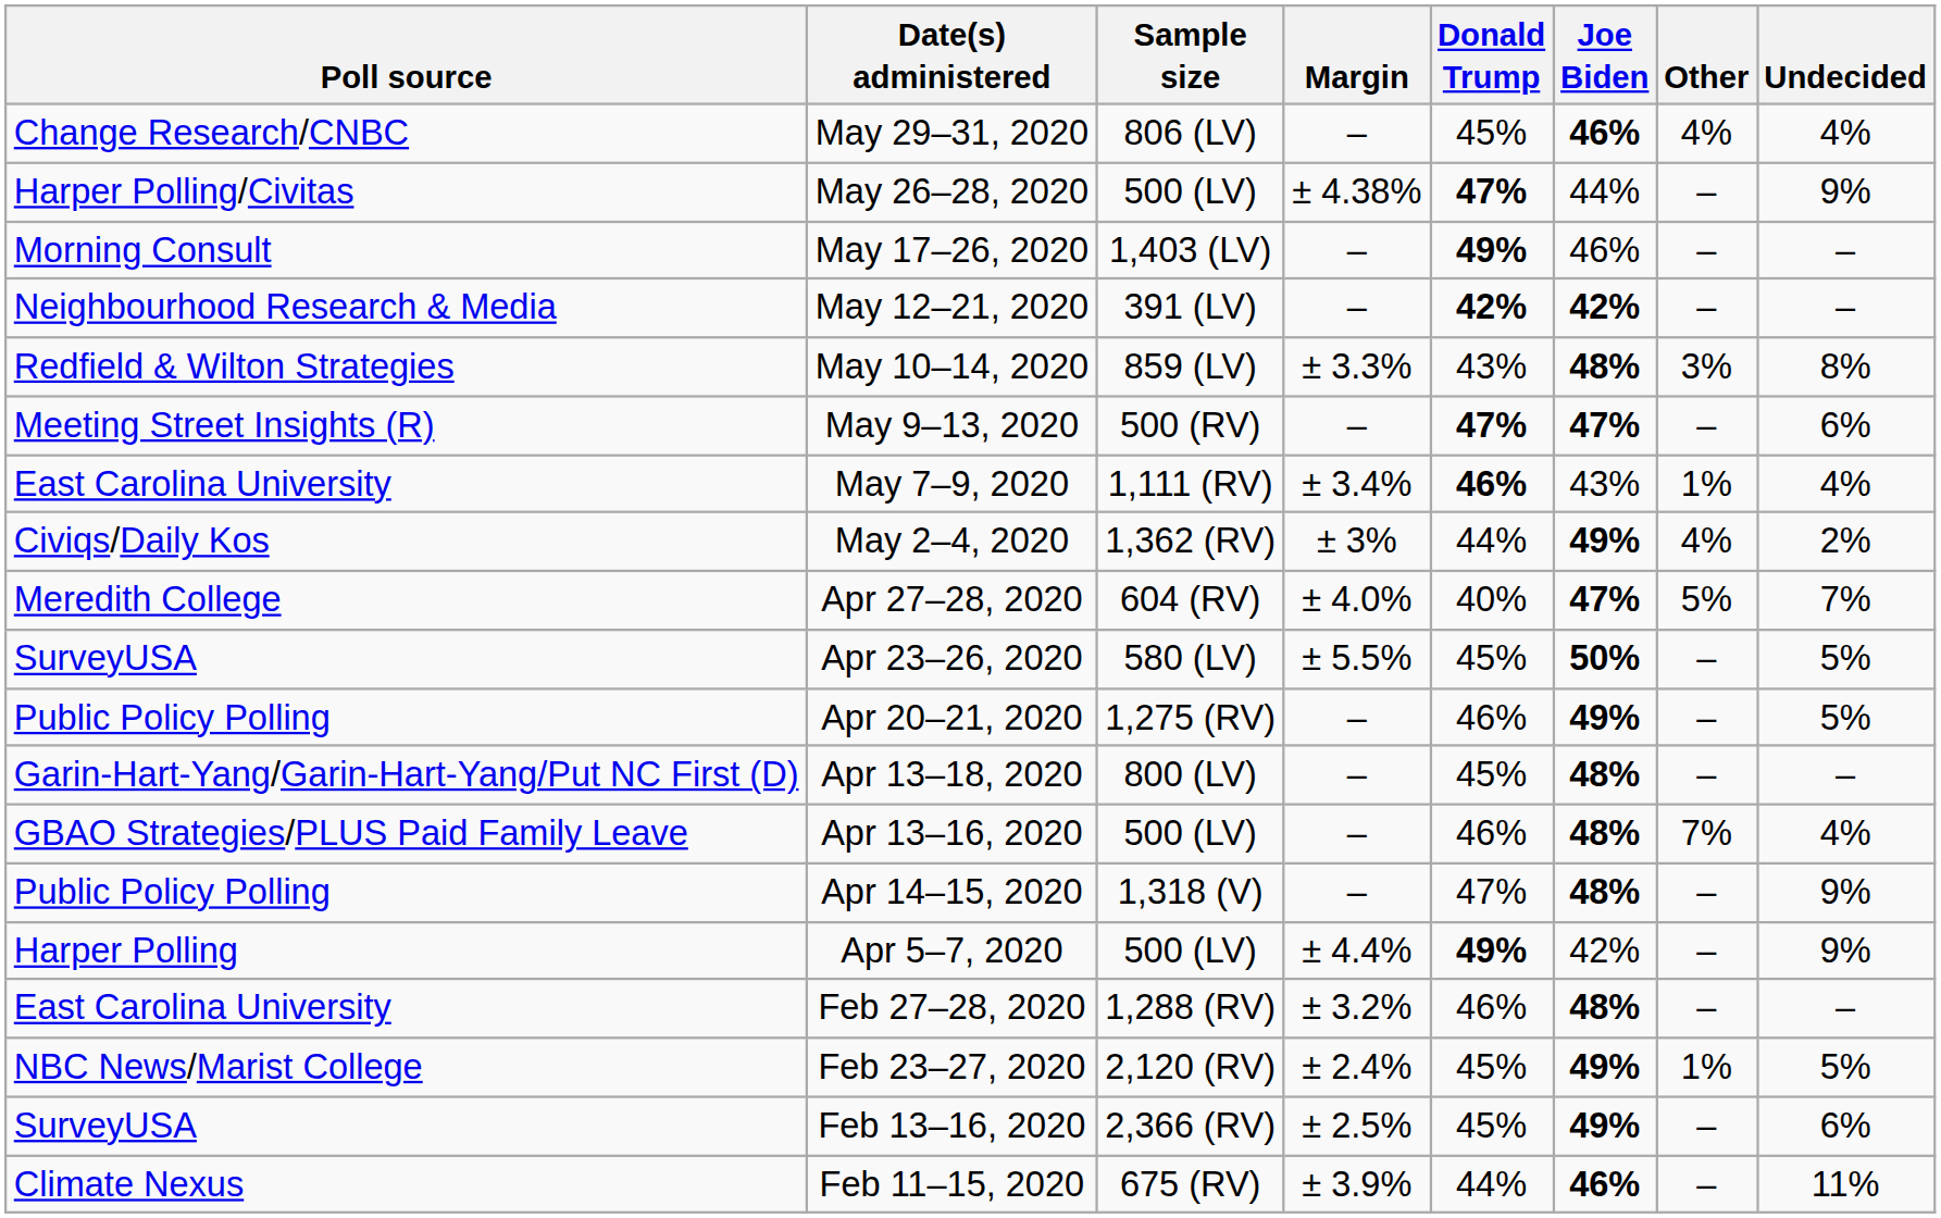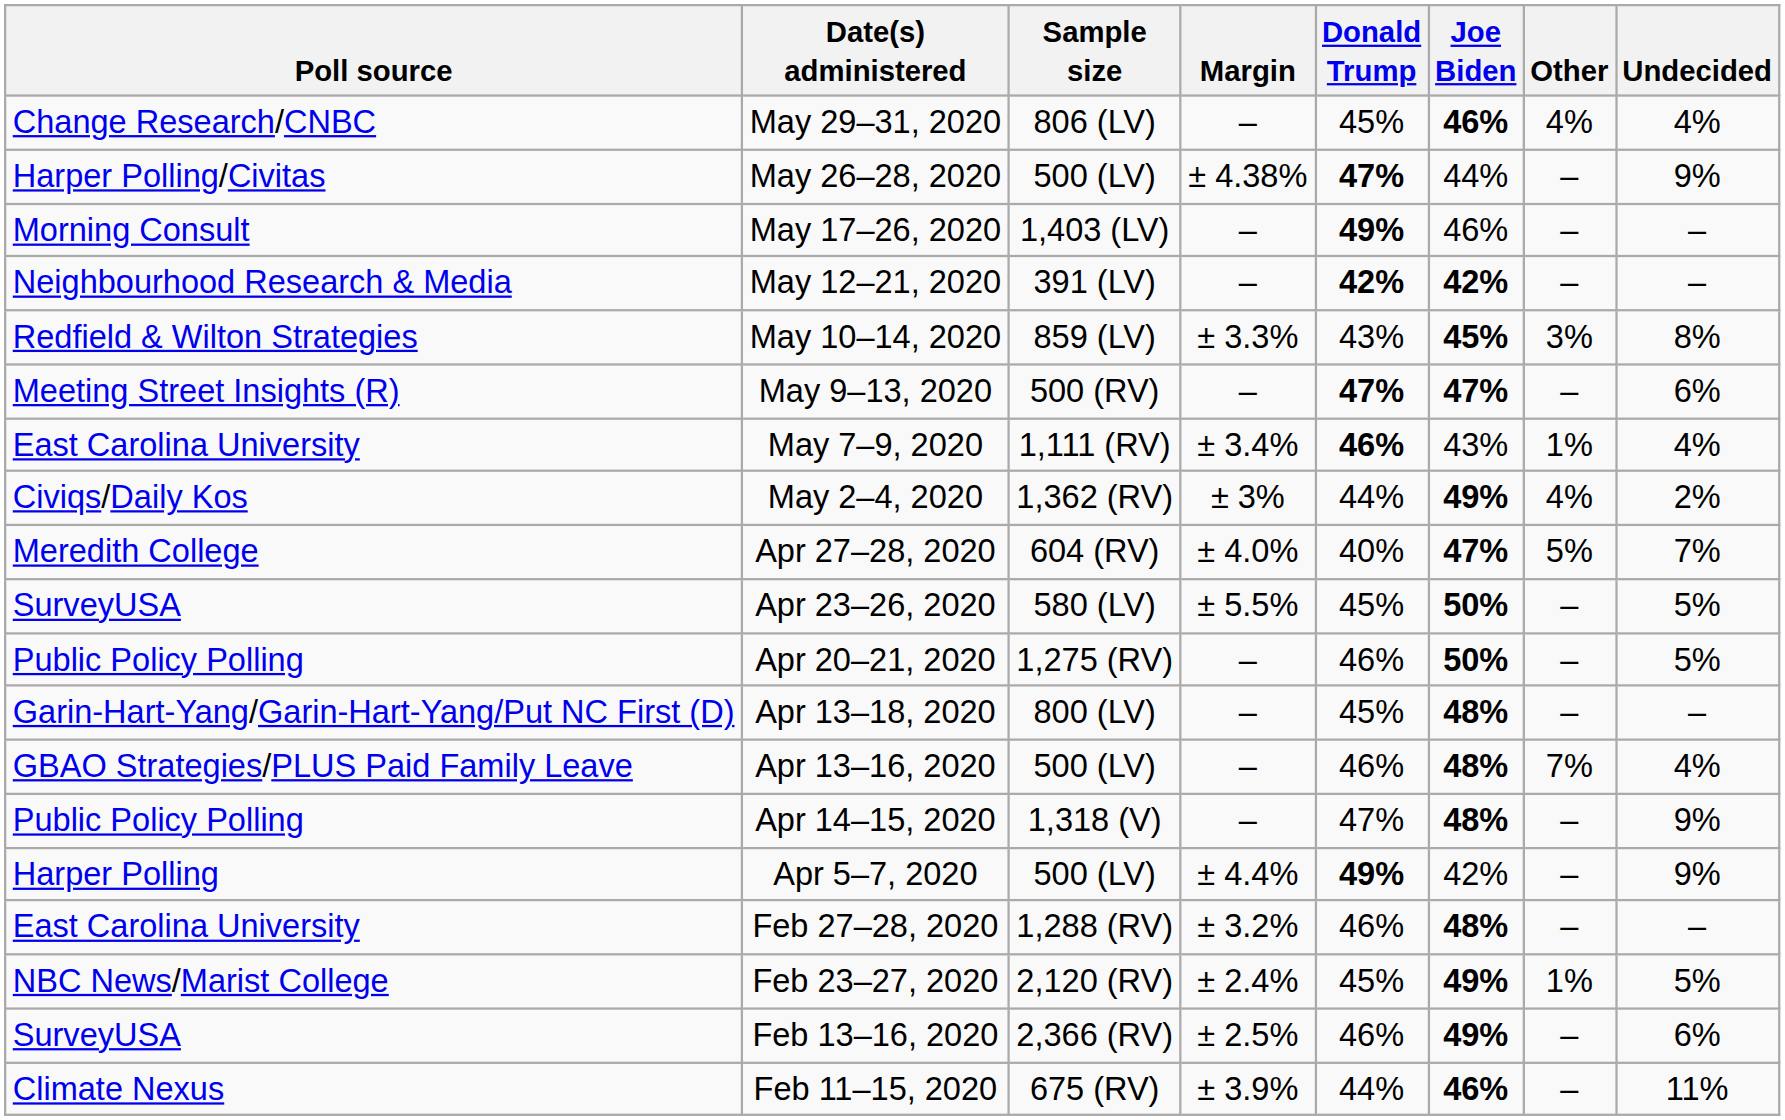May 10–14, 2020 | Joe Biden: 48% -> 45%
Apr 20–21, 2020 | Joe Biden: 49% -> 50%
Feb 13–16, 2020 | Donald Trump: 45% -> 46%
